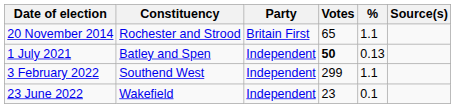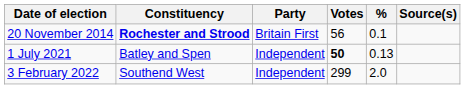20 November 2014 | Constituency: normal -> bold
20 November 2014 | Votes: 65 -> 56
20 November 2014 | %: 1.1 -> 0.1
3 February 2022 | %: 1.1 -> 2.0
- row: 23 June 2022 | Wakefield | Independent | 23 | 0.1
